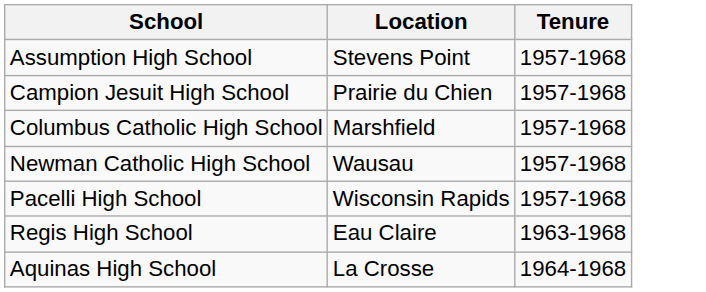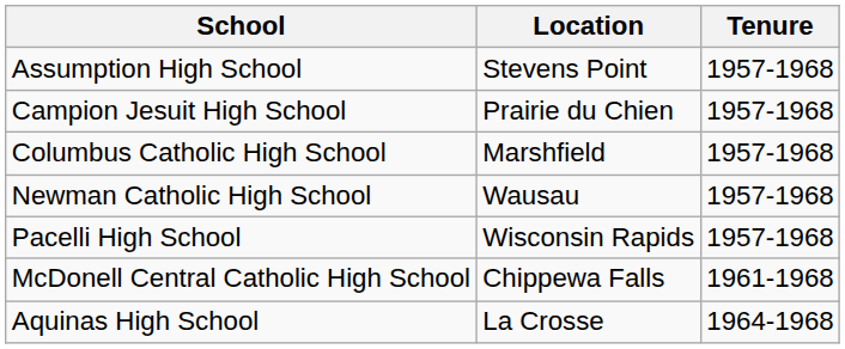+ row: McDonell Central Catholic High School | Chippewa Falls | 1961-1968
- row: Regis High School | Eau Claire | 1963-1968
